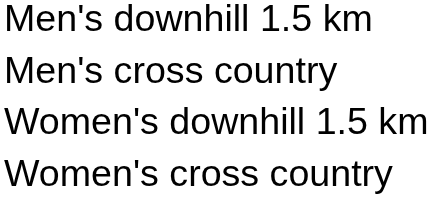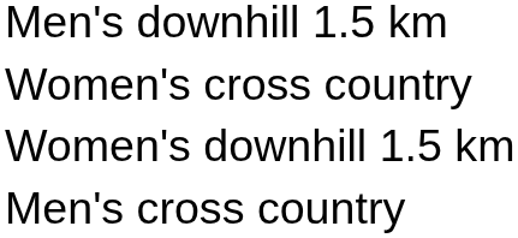rows swapped: Men's cross country <-> Women's cross country
